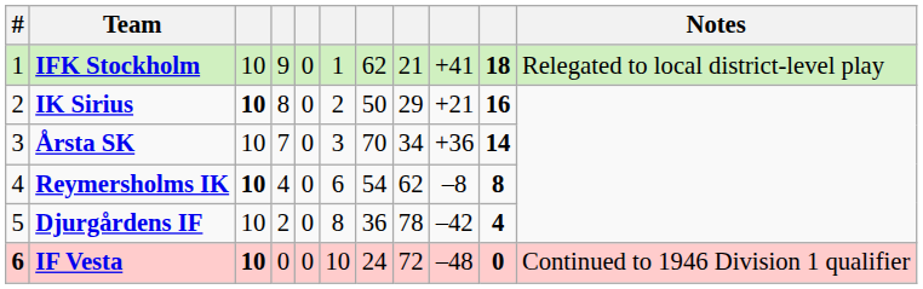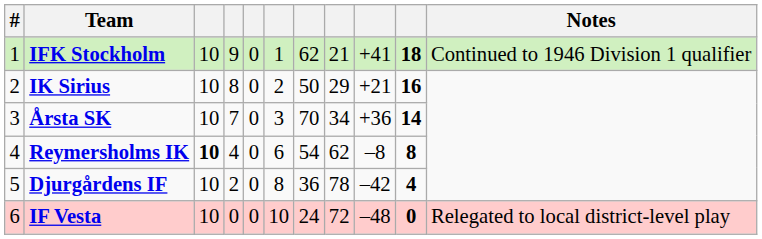IFK Stockholm | Notes: Relegated to local district-level play -> Continued to 1946 Division 1 qualifier
IK Sirius | column 3: bold -> normal
IF Vesta | #: bold -> normal
IF Vesta | column 3: bold -> normal
IF Vesta | Notes: Continued to 1946 Division 1 qualifier -> Relegated to local district-level play
